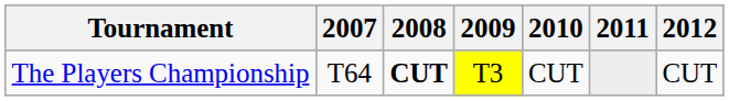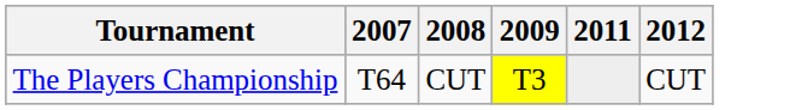- column: 2010 | CUT
The Players Championship | 2008: bold -> normal
